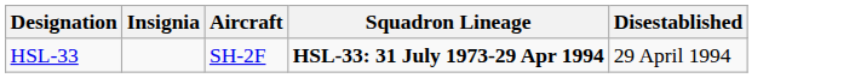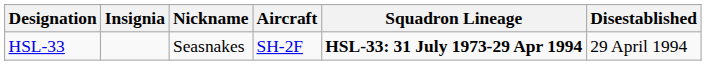+ column: Nickname | Seasnakes
